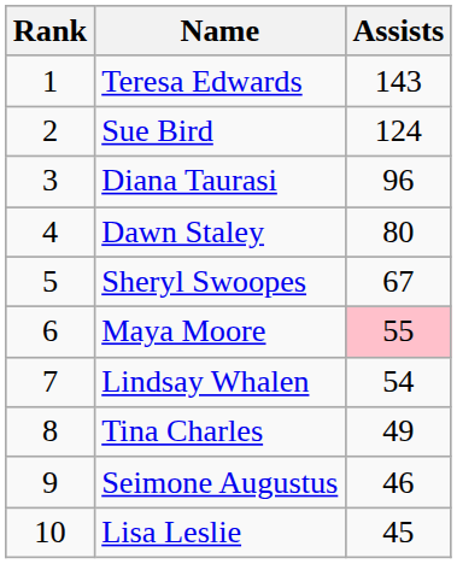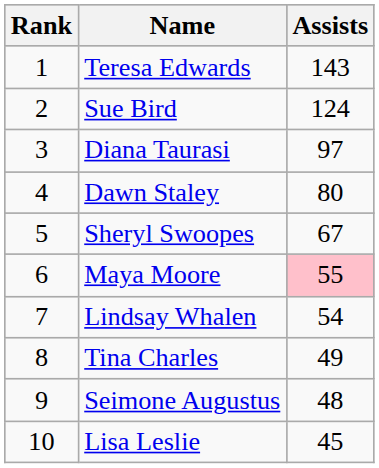Diana Taurasi | Assists: 96 -> 97
Seimone Augustus | Assists: 46 -> 48
